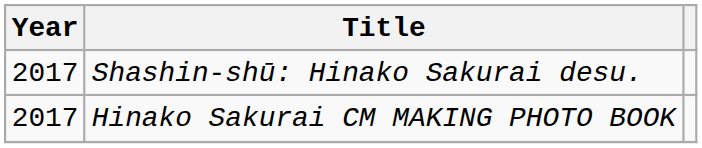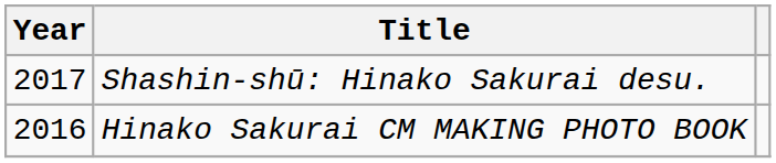Hinako Sakurai CM MAKING PHOTO BOOK | Year: 2017 -> 2016
